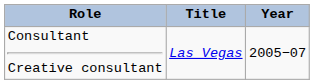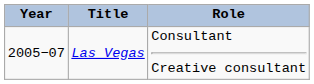columns swapped: Year <-> Role
